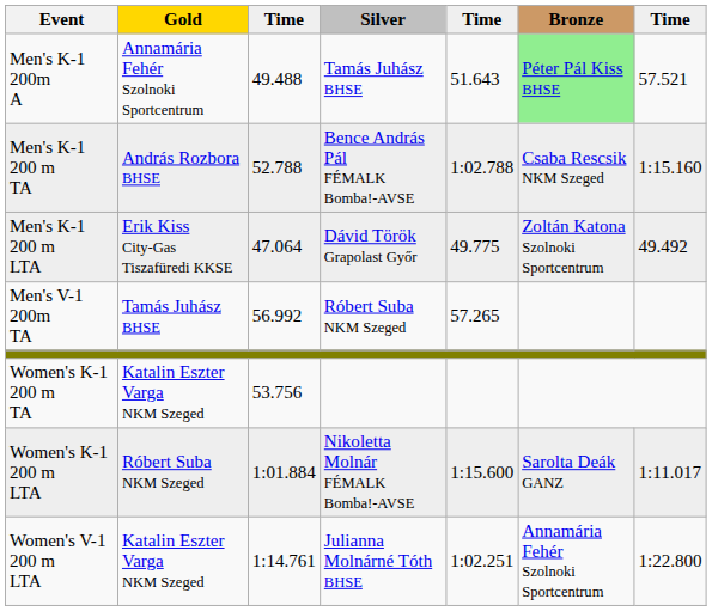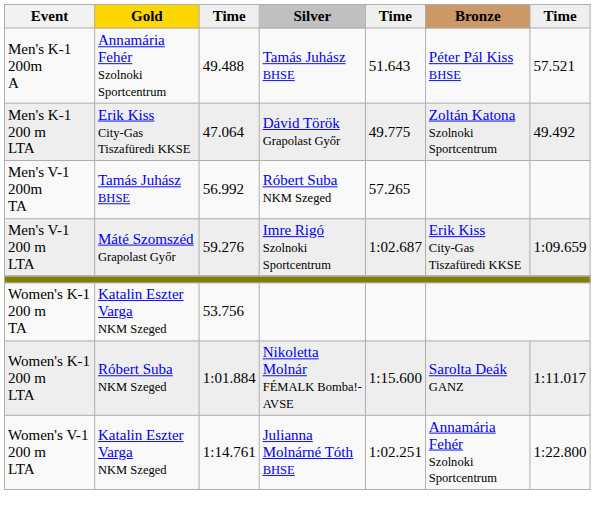Men's K-1 200m A | Bronze: lightgreen background -> no background
- row: Men's K-1 200 m TA | András Rozbora BHSE | 52.788 | Bence András Pál FÉMALK Bomba!-AVSE | 1:02.788 | Csaba Rescsik NKM Szeged | 1:15.160
+ row: Men's V-1 200 m LTA | Máté Szomszéd Grapolast Győr | 59.276 | Imre Rigó Szolnoki Sportcentrum | 1:02.687 | Erik Kiss City-Gas Tiszafüredi KKSE | 1:09.659
